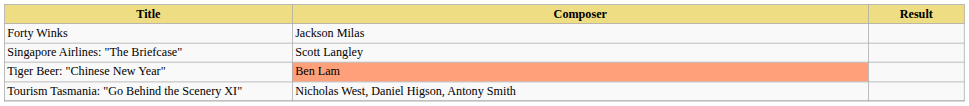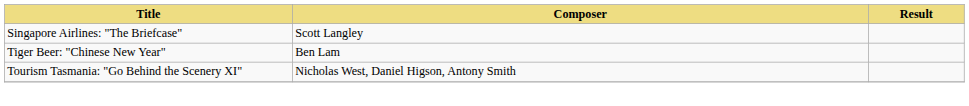- row: Forty Winks | Jackson Milas
Tiger Beer: "Chinese New Year" | Composer: lightsalmon background -> no background
